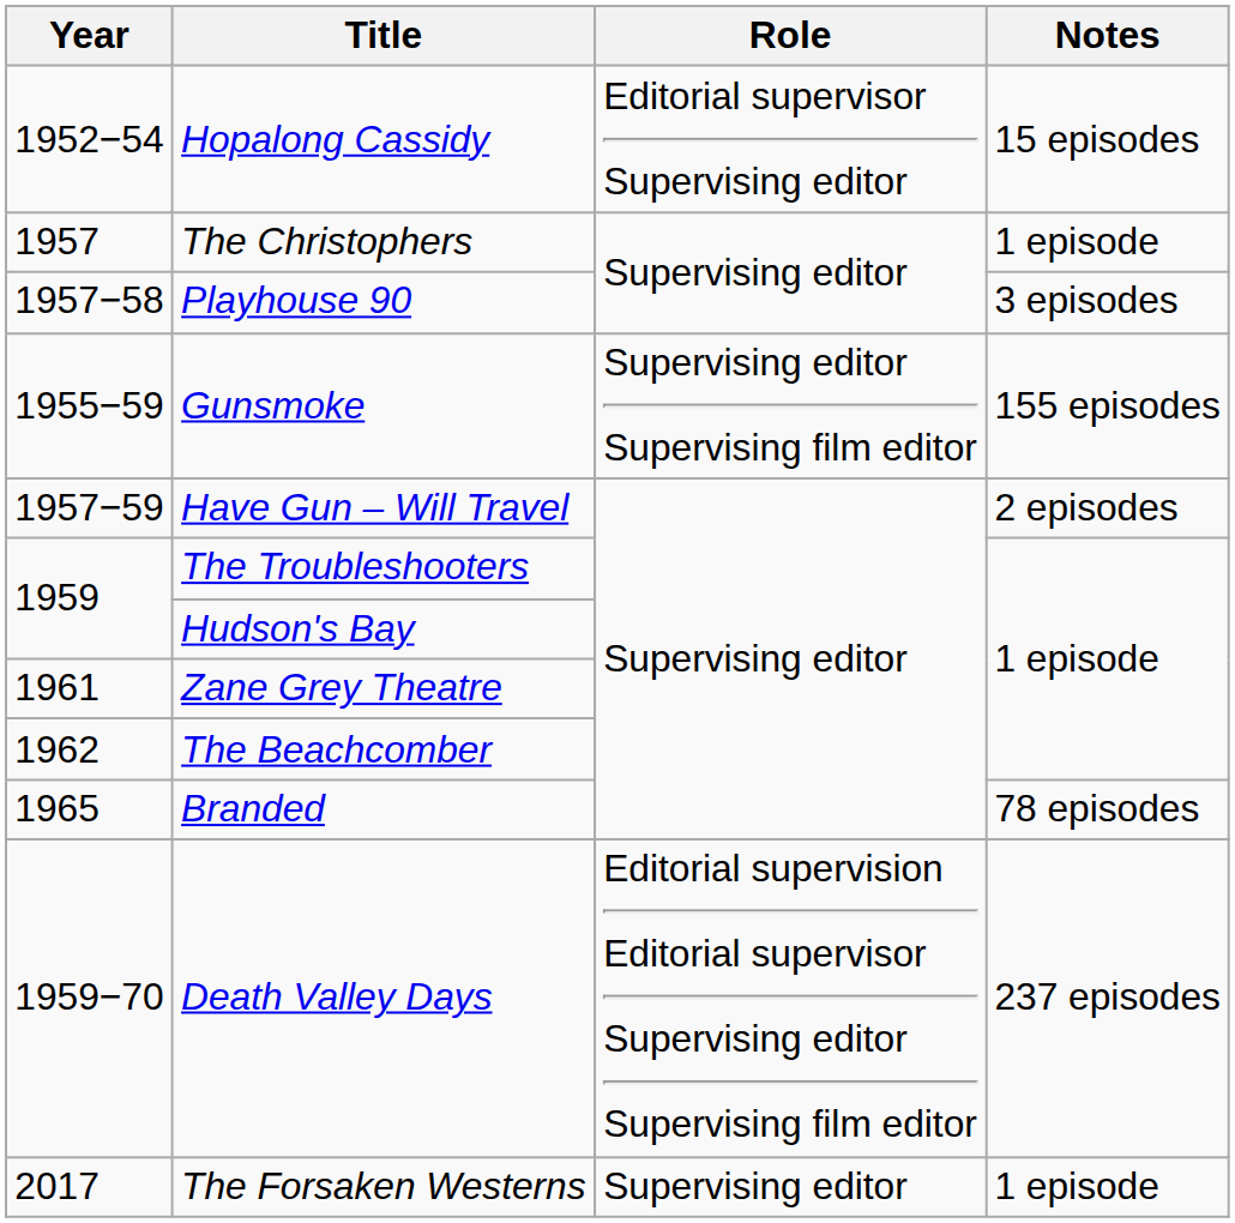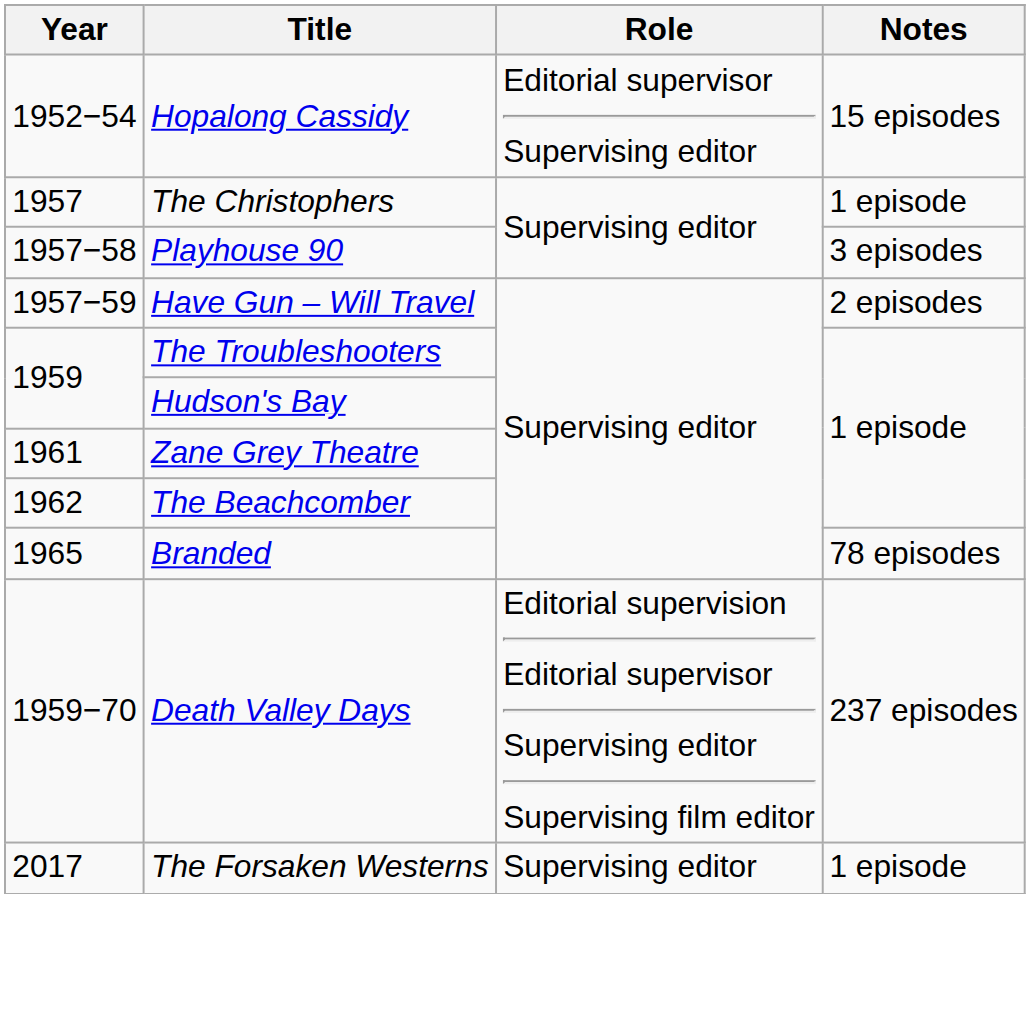- row: 1955−59 | Gunsmoke | Supervising editor Supervising film editor | 155 episodes
